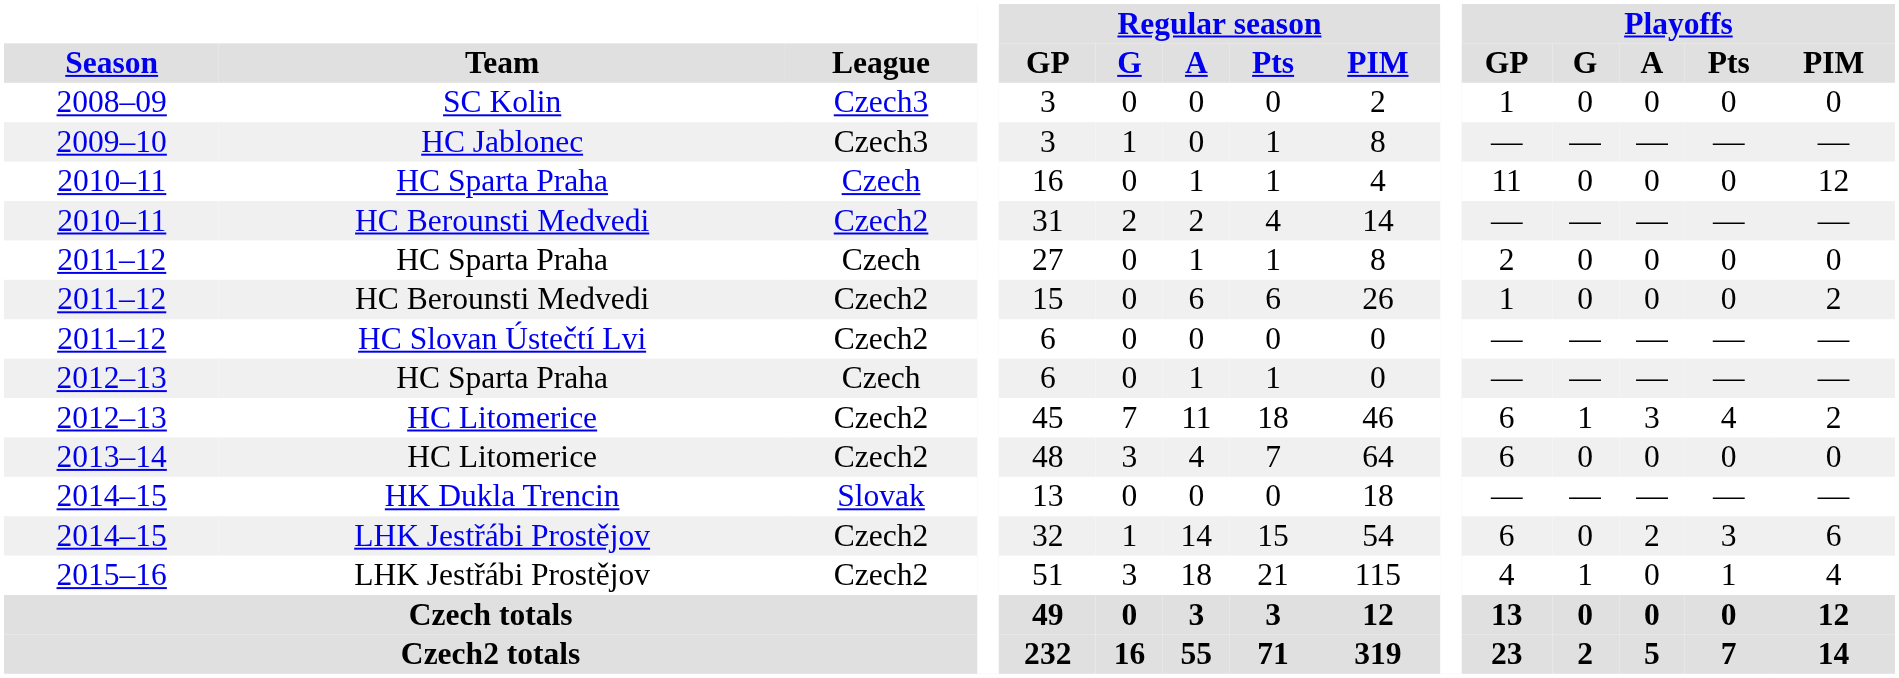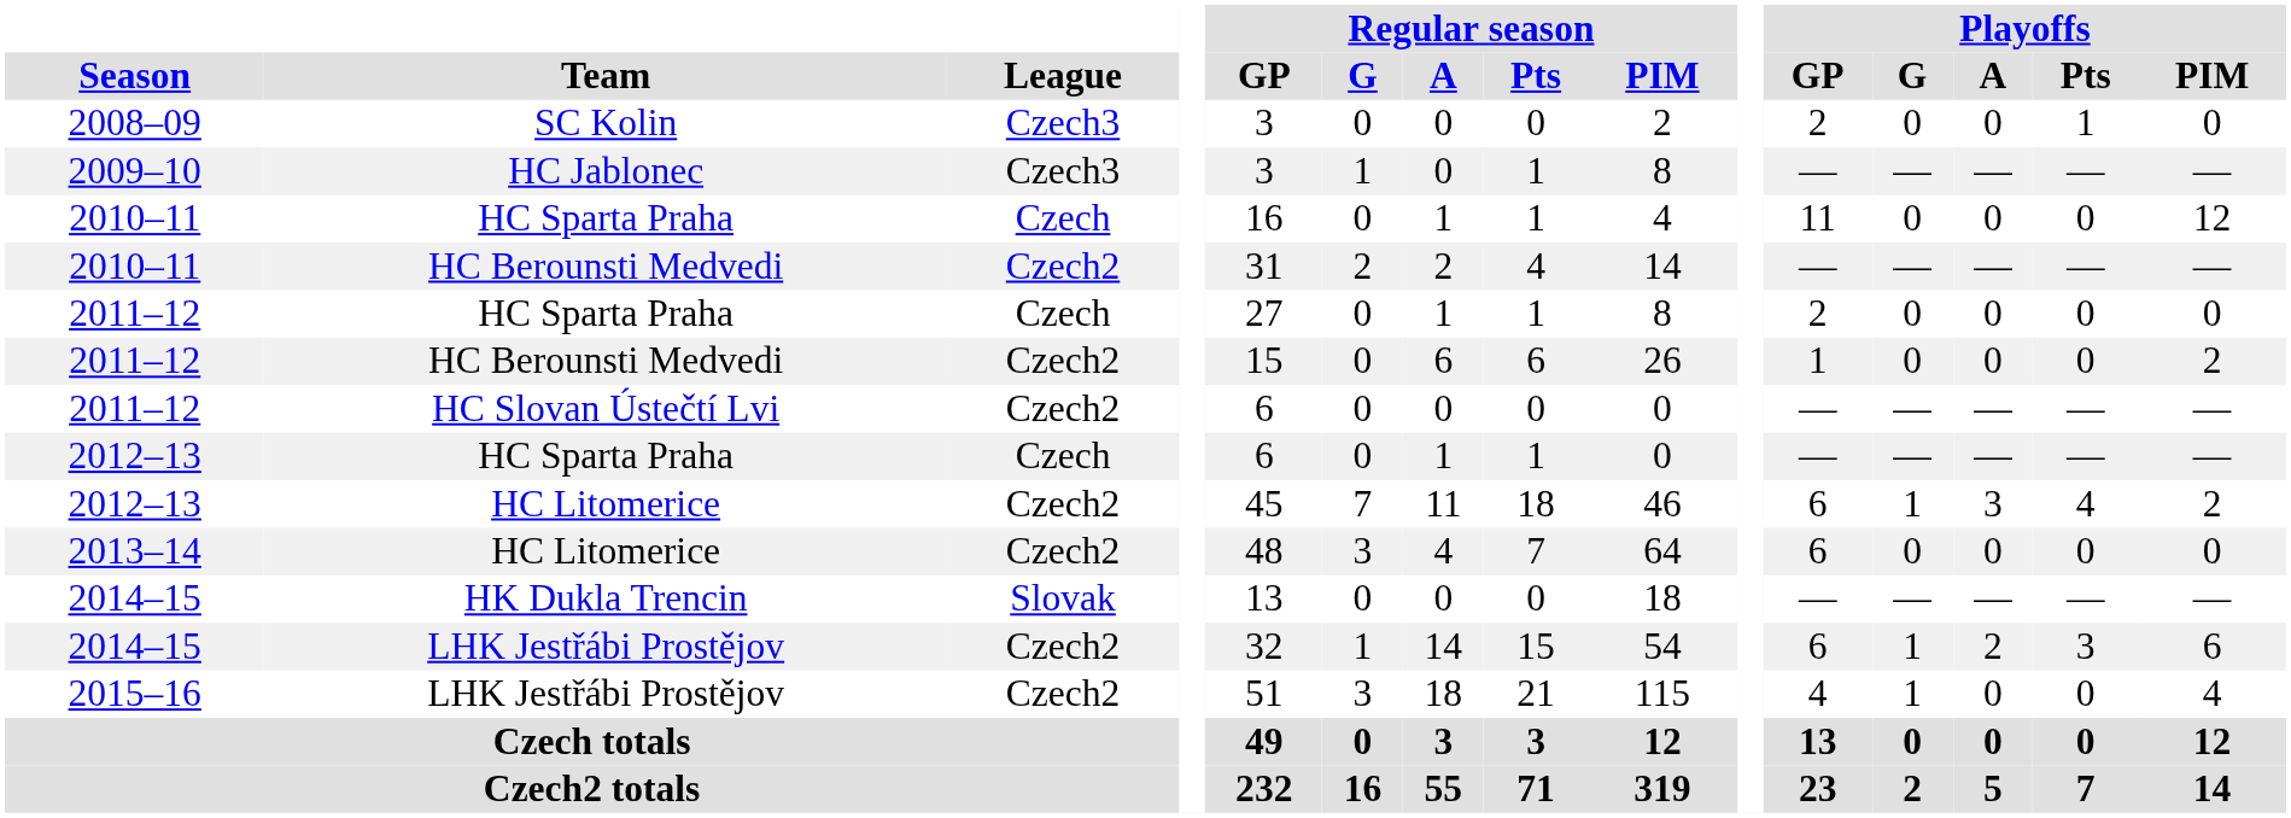2008–09 | Playoffs / GP: 1 -> 2
2008–09 | Playoffs / Pts: 0 -> 1
2014–15 / LHK Jestřábi Prostějov | Playoffs / G: 0 -> 1
2015–16 | Playoffs / Pts: 1 -> 0
